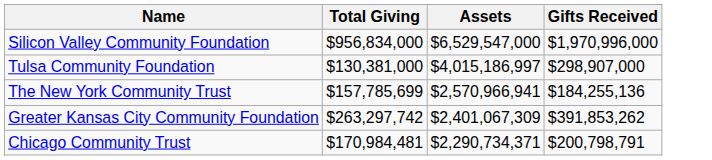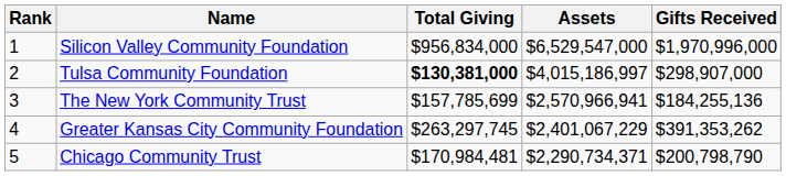+ column: Rank | 1 | 2 | 3 | 4 | 5
Tulsa Community Foundation | Total Giving: normal -> bold
Greater Kansas City Community Foundation | Total Giving: $263,297,742 -> $263,297,745
Greater Kansas City Community Foundation | Assets: $2,401,067,309 -> $2,401,067,229
Greater Kansas City Community Foundation | Gifts Received: $391,853,262 -> $391,353,262
Chicago Community Trust | Gifts Received: $200,798,791 -> $200,798,790
